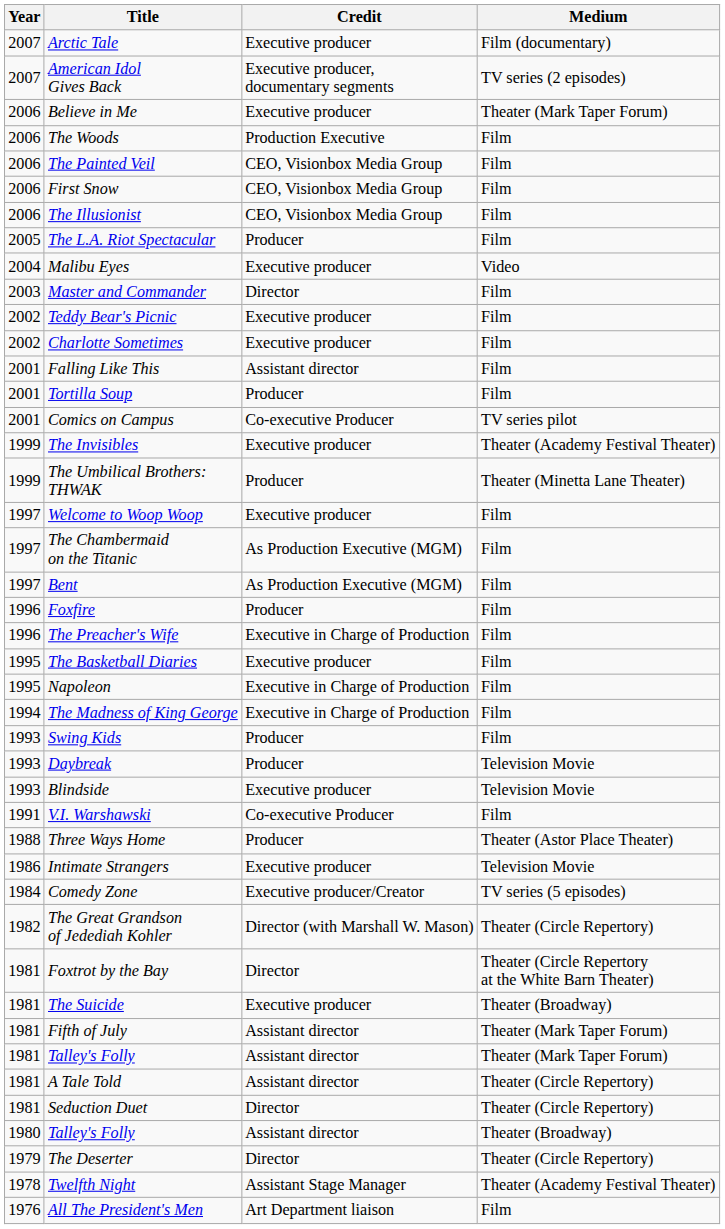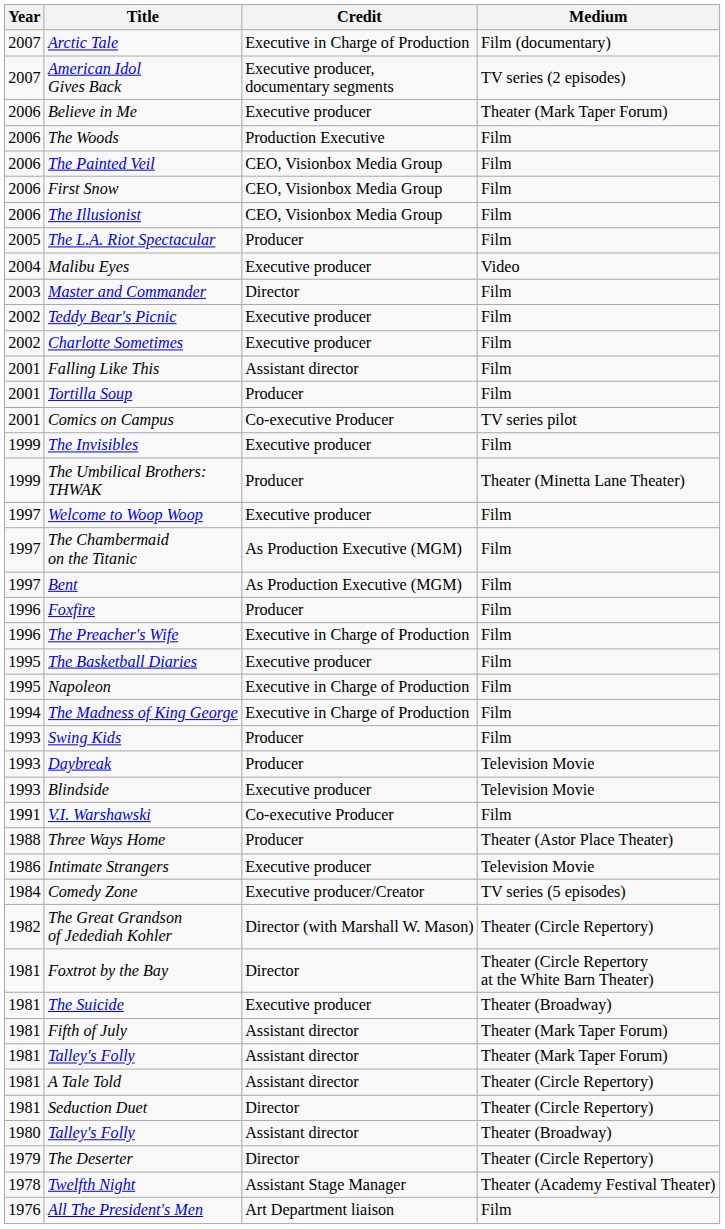Arctic Tale | Credit: Executive producer -> Executive in Charge of Production
The Invisibles | Medium: Theater (Academy Festival Theater) -> Film
